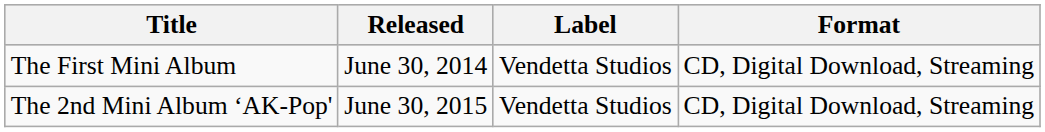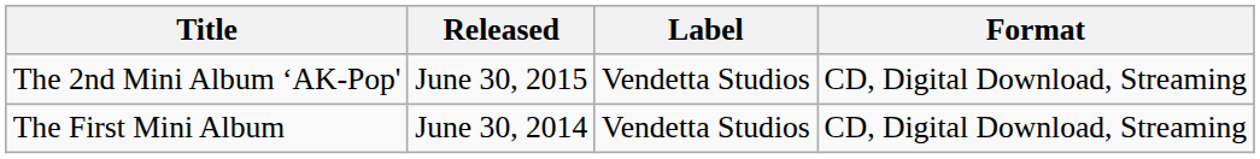rows swapped: The First Mini Album <-> The 2nd Mini Album ‘AK-Pop'
